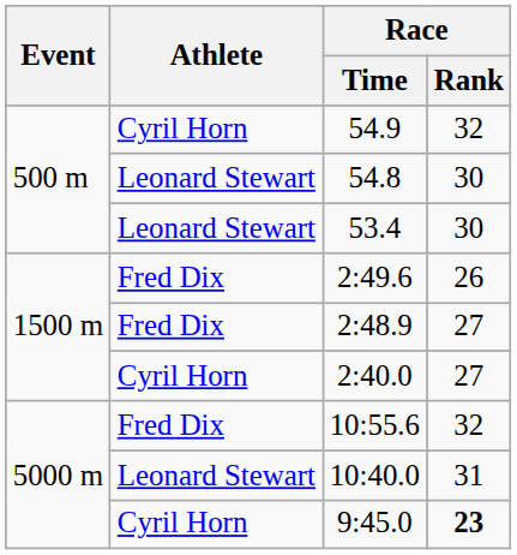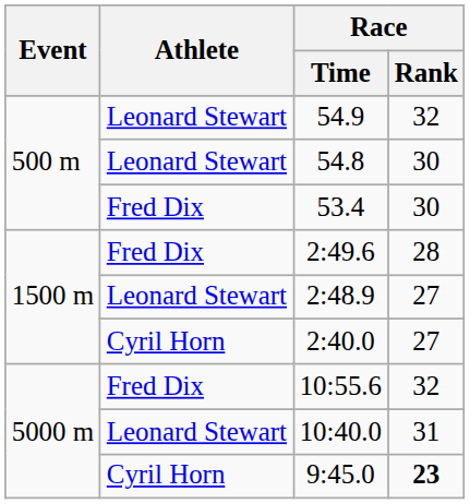54.9 | Athlete: Cyril Horn -> Leonard Stewart
53.4 | Athlete: Leonard Stewart -> Fred Dix
2:49.6 | Race / Rank: 26 -> 28
2:48.9 | Athlete: Fred Dix -> Leonard Stewart
